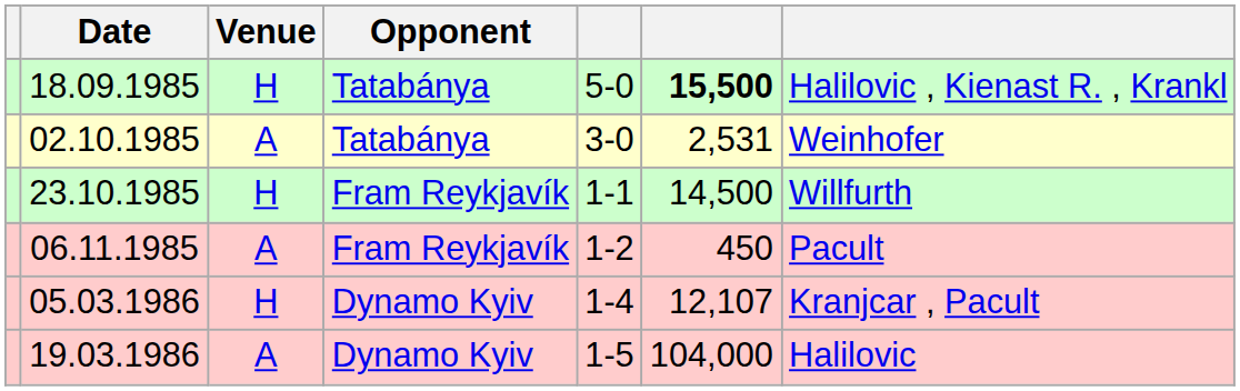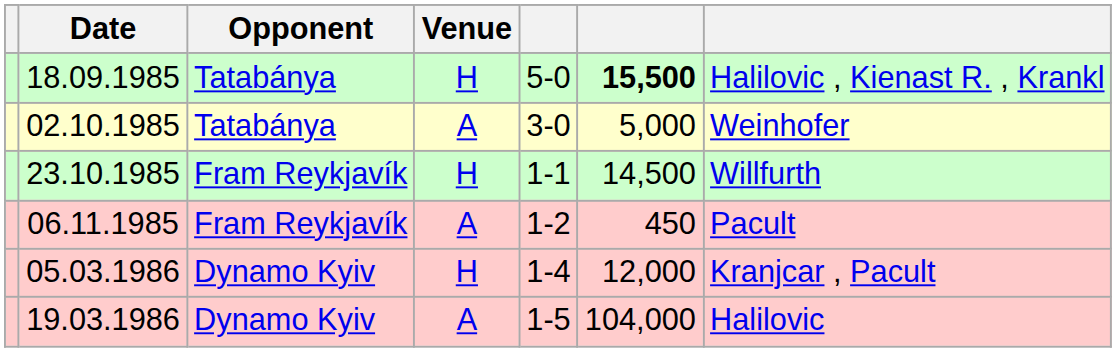columns swapped: Venue <-> Opponent
02.10.1985 | column 6: 2,531 -> 5,000
05.03.1986 | column 6: 12,107 -> 12,000
